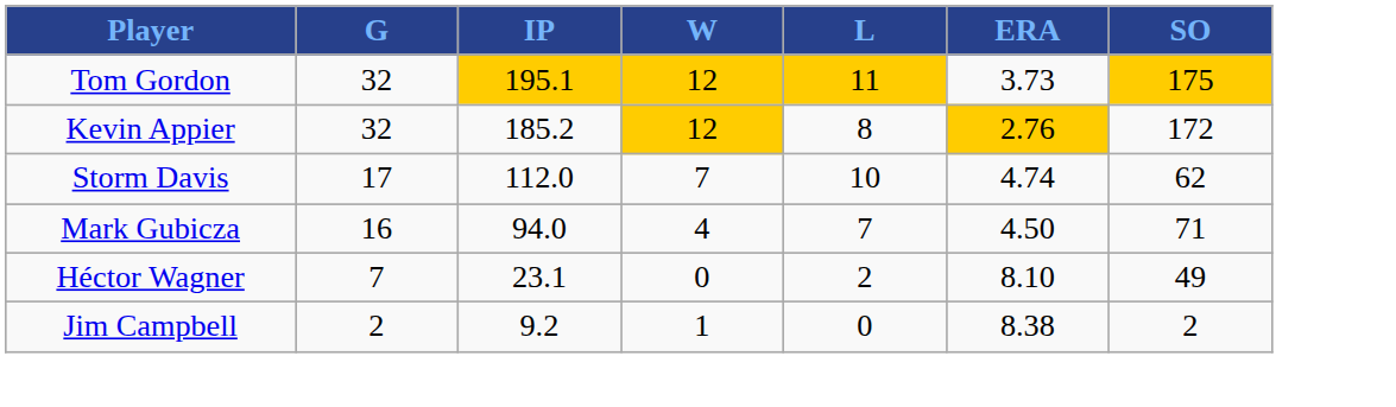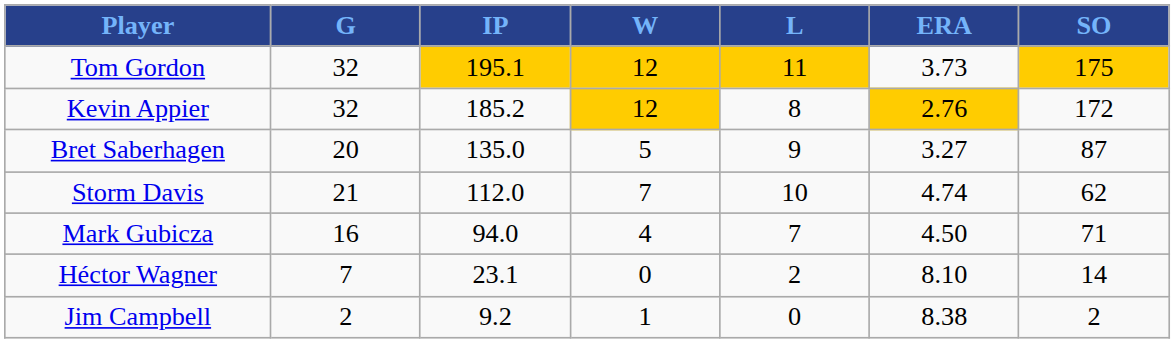+ row: Bret Saberhagen | 20 | 135.0 | 5 | 9 | 3.27 | 87
Storm Davis | G: 17 -> 21
Héctor Wagner | SO: 49 -> 14
